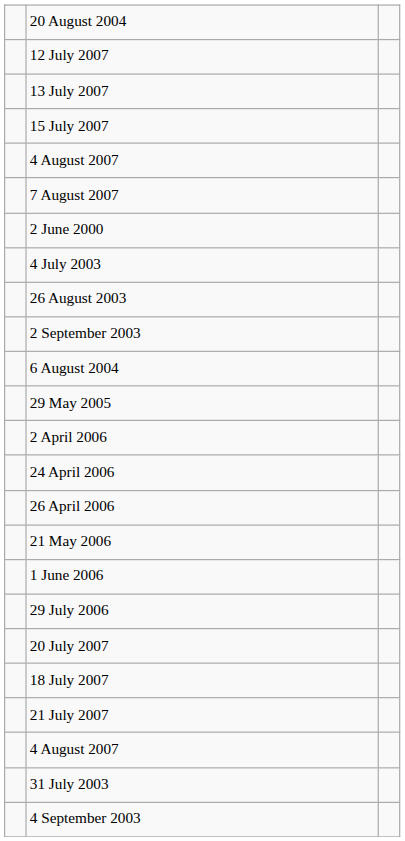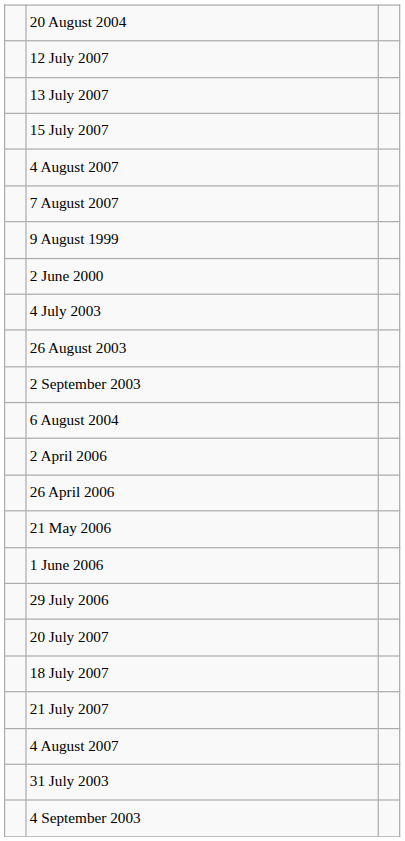+ row: 9 August 1999
- row: 29 May 2005
- row: 24 April 2006
